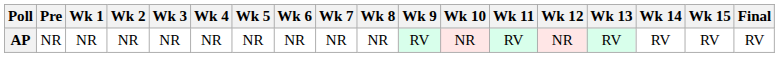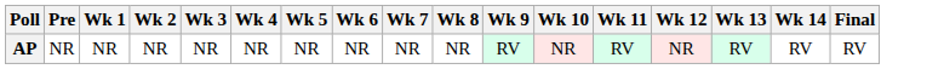- column: Wk 15 | RV
